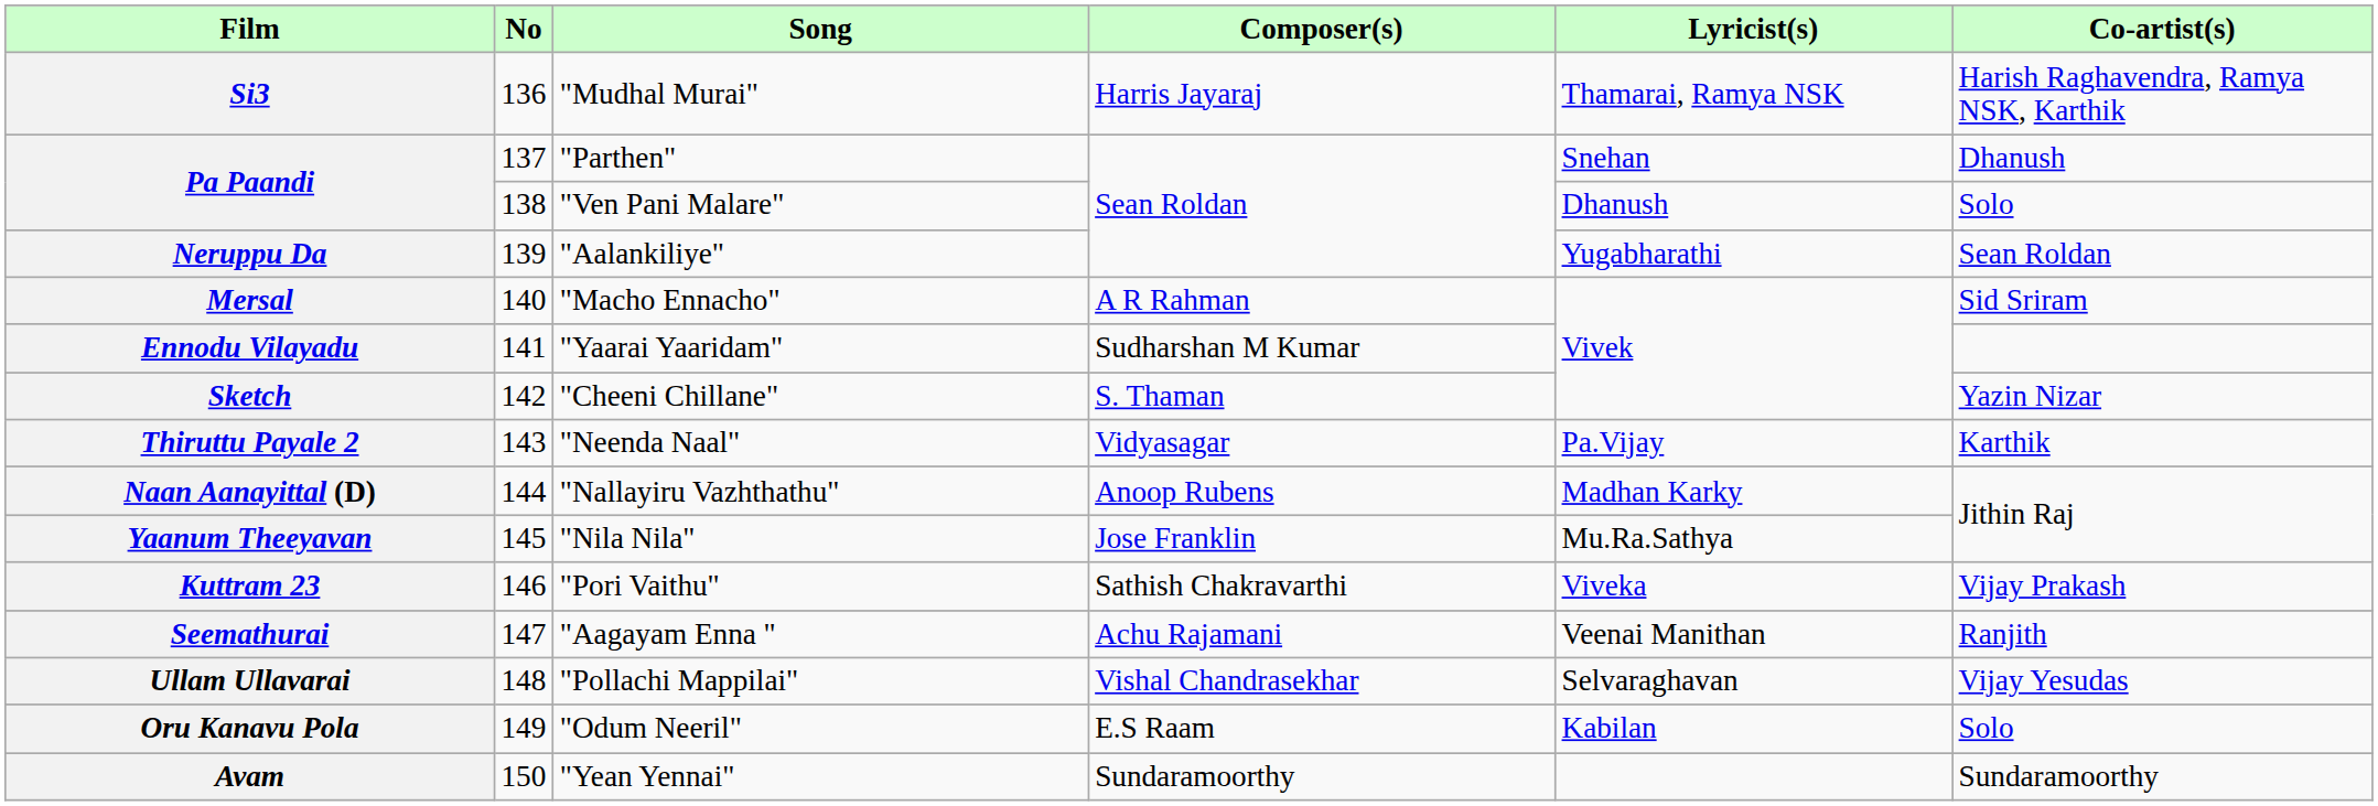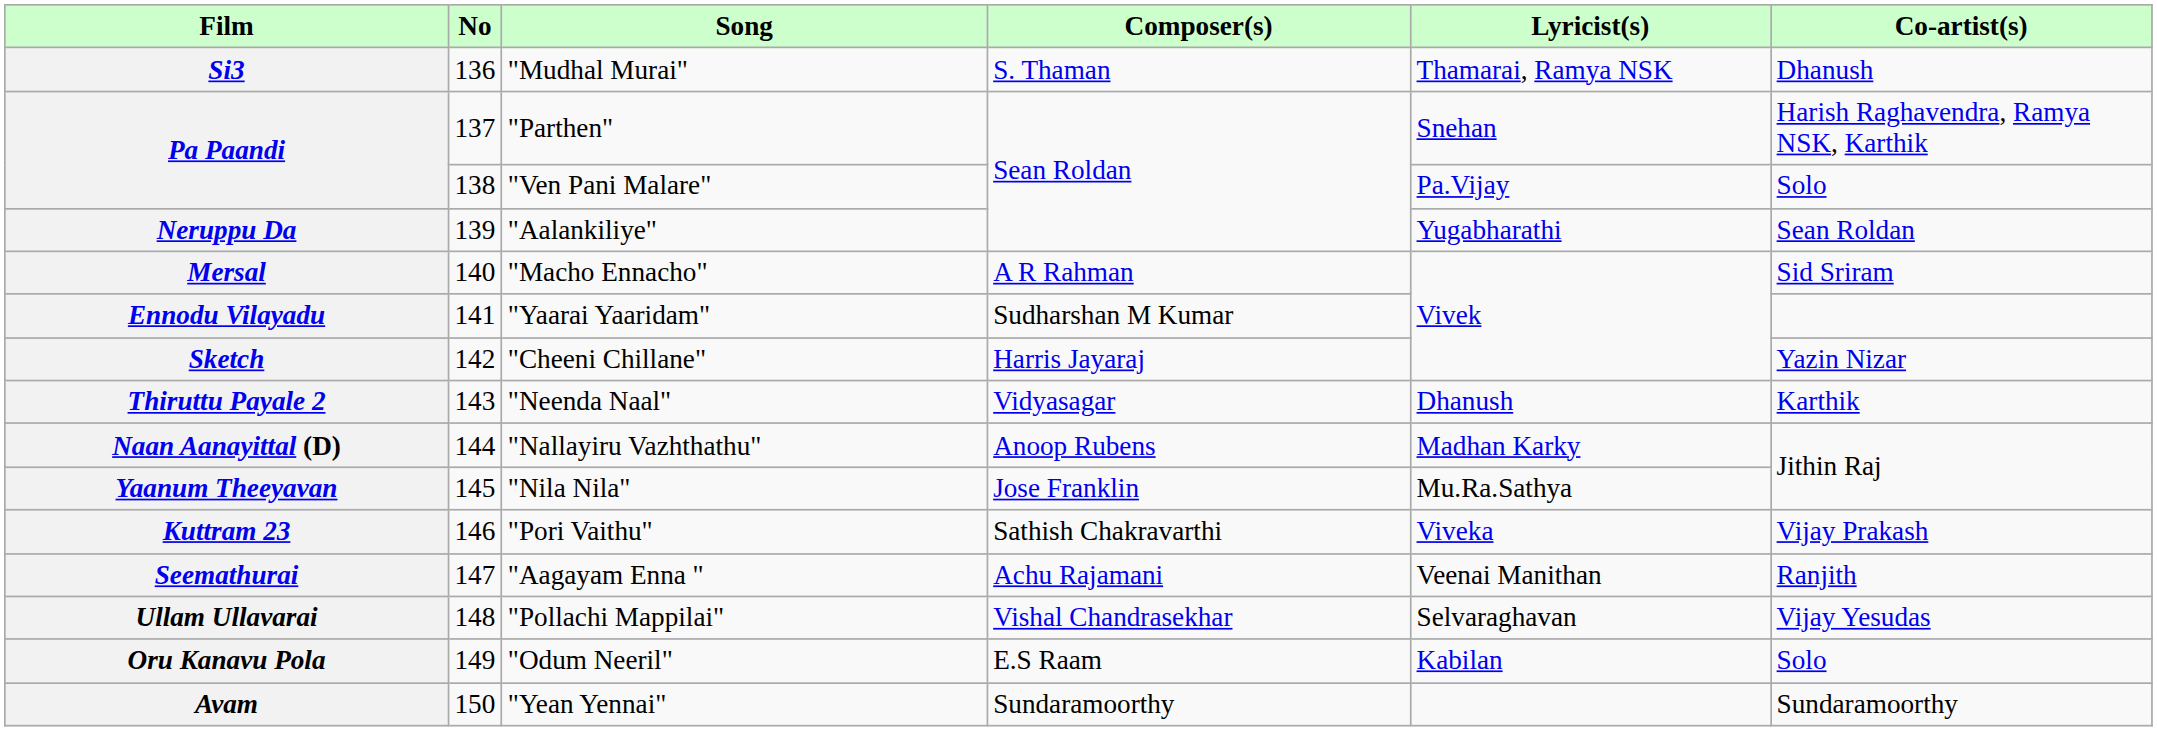Si3 | Composer(s): Harris Jayaraj -> S. Thaman
Si3 | Co-artist(s): Harish Raghavendra, Ramya NSK, Karthik -> Dhanush
Pa Paandi / "Parthen" | Co-artist(s): Dhanush -> Harish Raghavendra, Ramya NSK, Karthik
Pa Paandi / "Ven Pani Malare" | Lyricist(s): Dhanush -> Pa.Vijay
Sketch | Composer(s): S. Thaman -> Harris Jayaraj
Thiruttu Payale 2 | Lyricist(s): Pa.Vijay -> Dhanush
